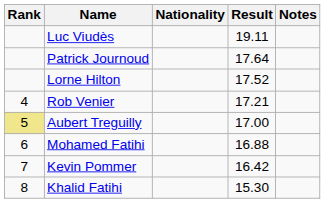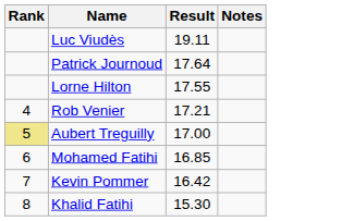- column: Nationality
Lorne Hilton | Result: 17.52 -> 17.55
Mohamed Fatihi | Result: 16.88 -> 16.85
